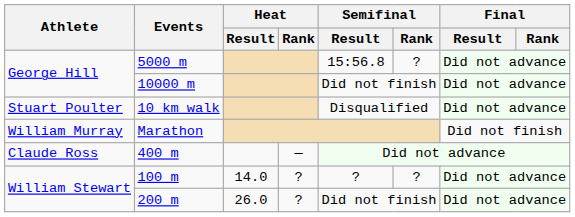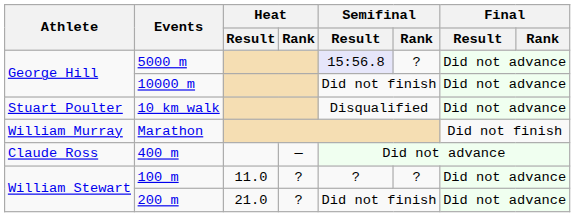5000 m | Semifinal / Result: no background -> lavender background
100 m | Heat / Result: 14.0 -> 11.0
200 m | Heat / Result: 26.0 -> 21.0
